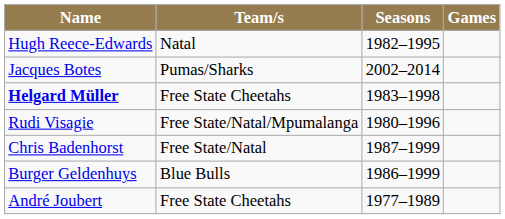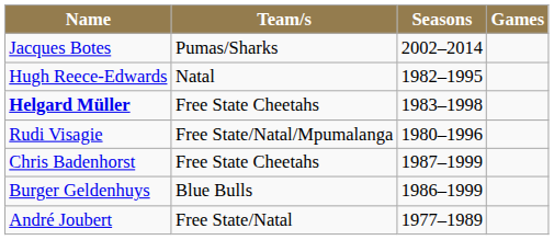rows swapped: Hugh Reece-Edwards <-> Jacques Botes
Chris Badenhorst | Team/s: Free State/Natal -> Free State Cheetahs
André Joubert | Team/s: Free State Cheetahs -> Free State/Natal
